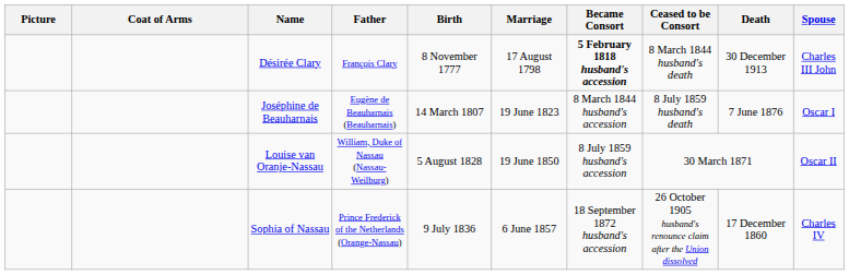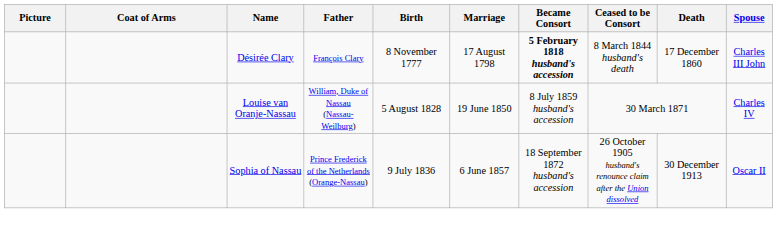Désirée Clary | Death: 30 December 1913 -> 17 December 1860
- row: Joséphine de Beauharnais | Eugène de Beauharnais (Beauharnais) | 14 March 1807 | 19 June 1823 | 8 March 1844 husband's accession | 8 July 1859 husband's death | 7 June 1876 | Oscar I
Louise van Oranje-Nassau | Spouse: Oscar II -> Charles IV
Sophia of Nassau | Death: 17 December 1860 -> 30 December 1913
Sophia of Nassau | Spouse: Charles IV -> Oscar II
